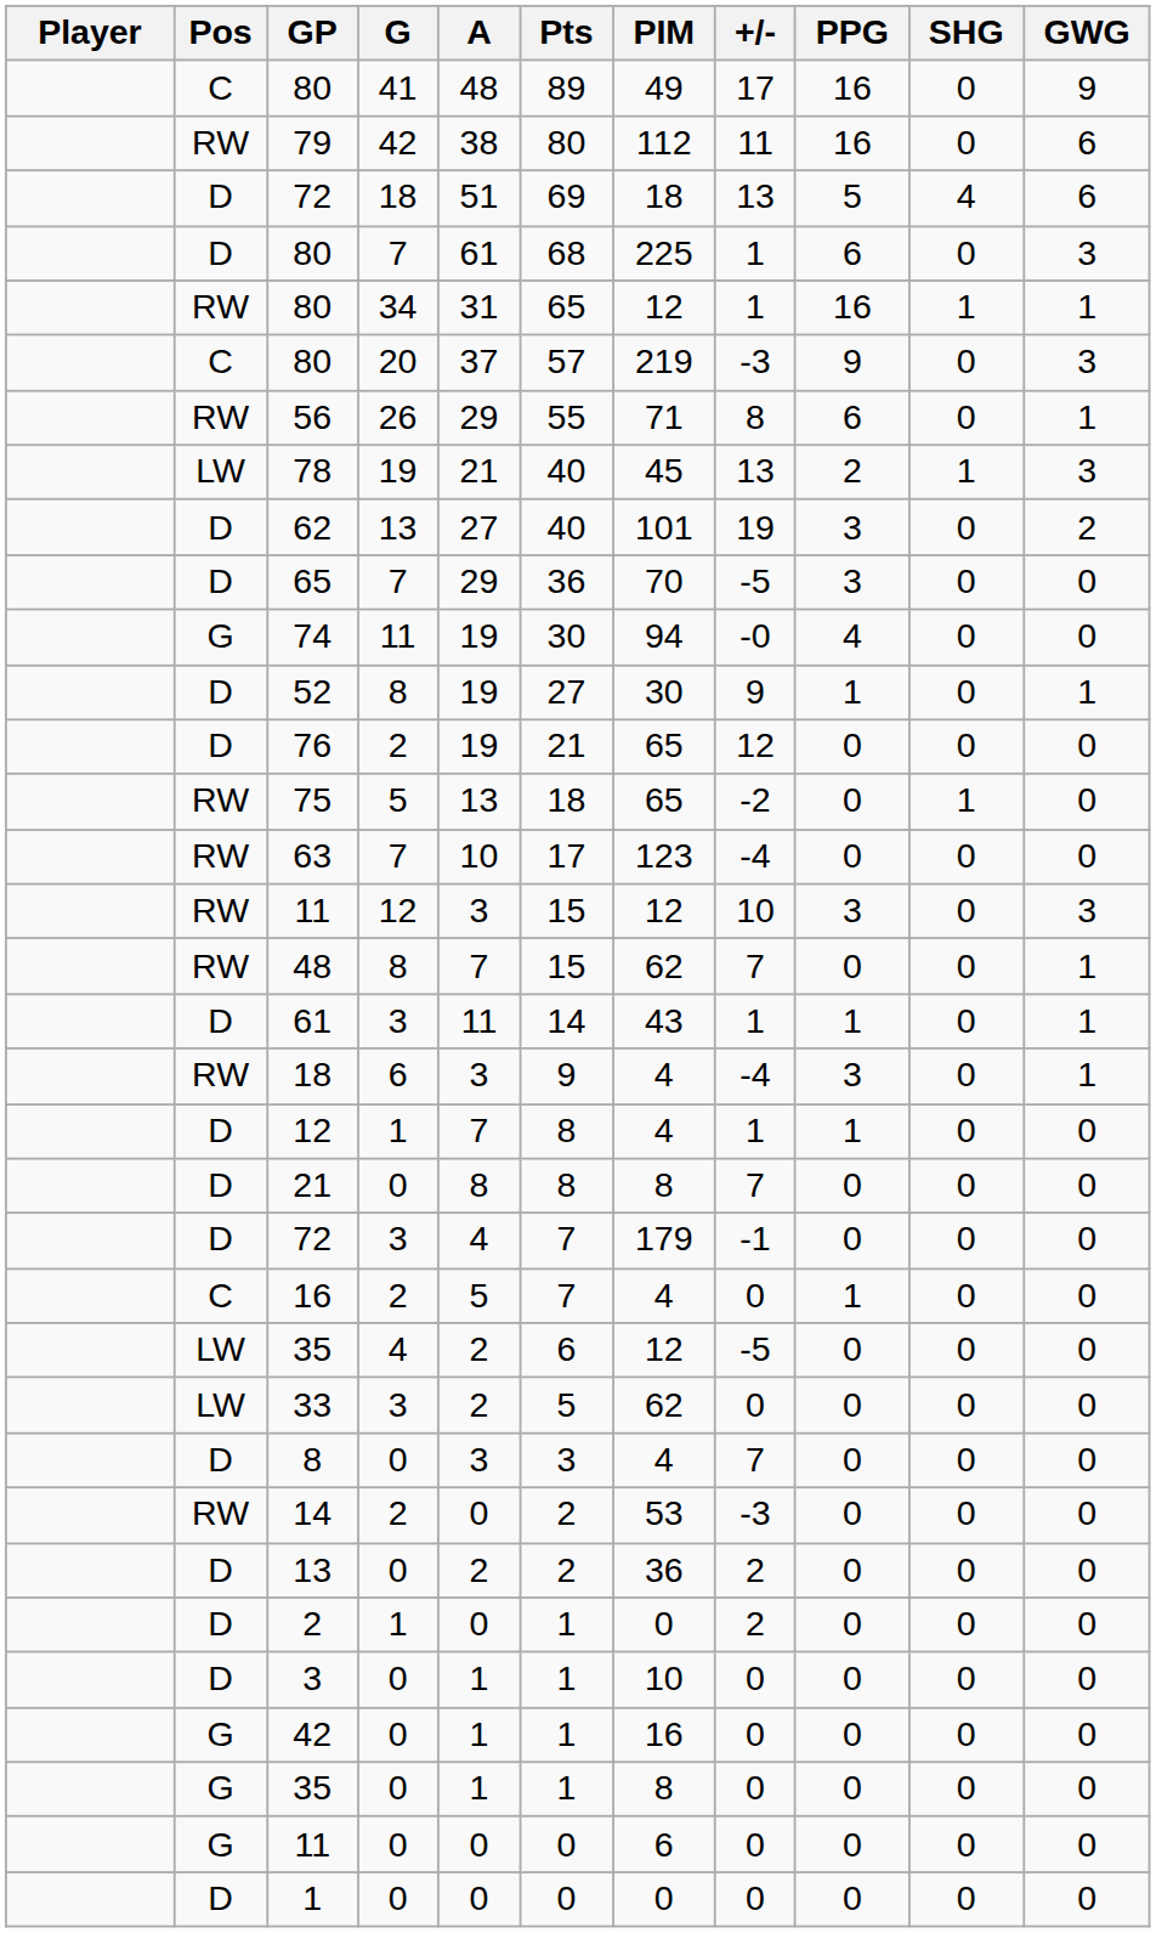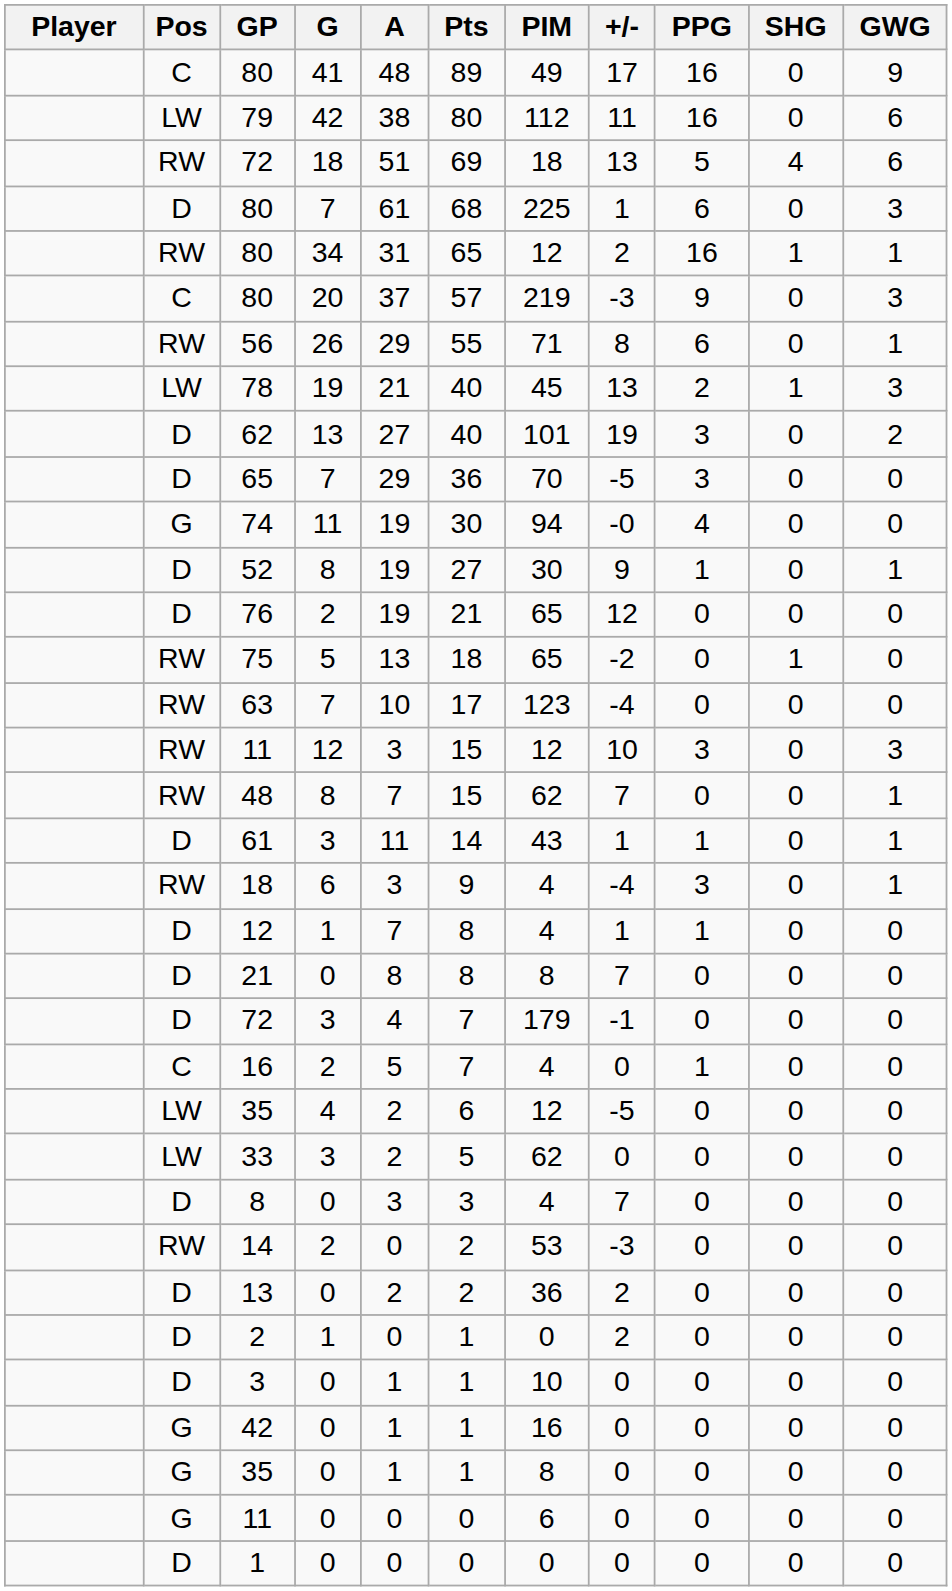79 | Pos: RW -> LW
72 / 18 | Pos: D -> RW
80 / 34 | +/-: 1 -> 2
